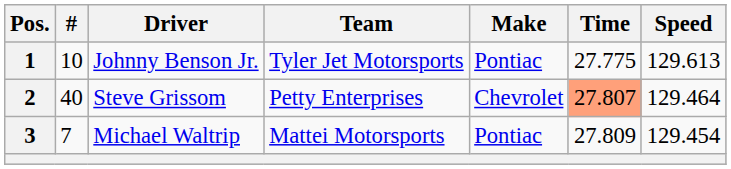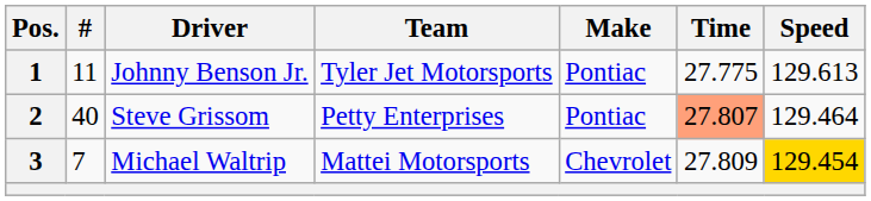1 | #: 10 -> 11
2 | Make: Chevrolet -> Pontiac
3 | Make: Pontiac -> Chevrolet
3 | Speed: no background -> gold background
